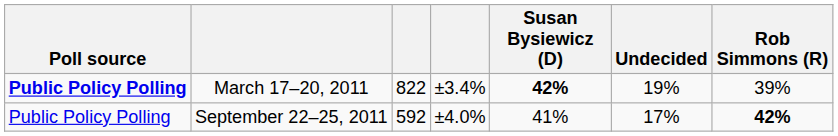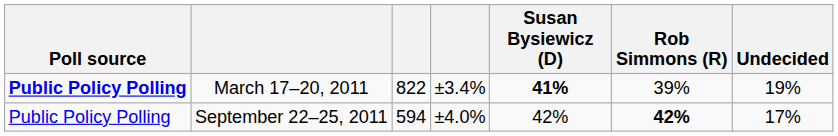columns swapped: Rob Simmons (R) <-> Undecided
March 17–20, 2011 | Susan Bysiewicz (D): 42% -> 41%
September 22–25, 2011 | column 3: 592 -> 594
September 22–25, 2011 | Susan Bysiewicz (D): 41% -> 42%
